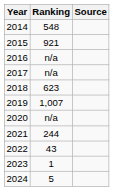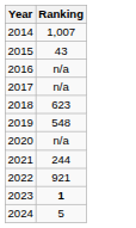- column: Source
2014 | Ranking: 548 -> 1,007
2015 | Ranking: 921 -> 43
2019 | Ranking: 1,007 -> 548
2022 | Ranking: 43 -> 921
2023 | Ranking: normal -> bold
